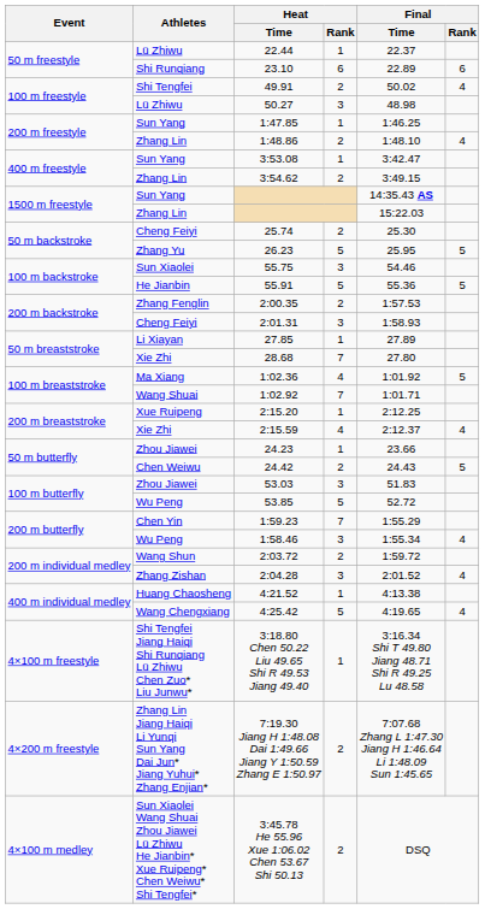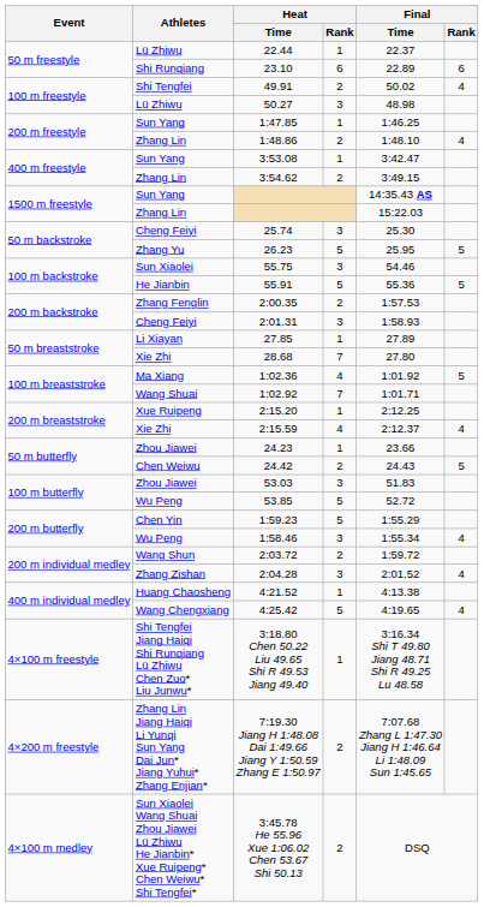25.74 | Heat / Rank: 2 -> 3
1:59.23 | Heat / Rank: 7 -> 5
